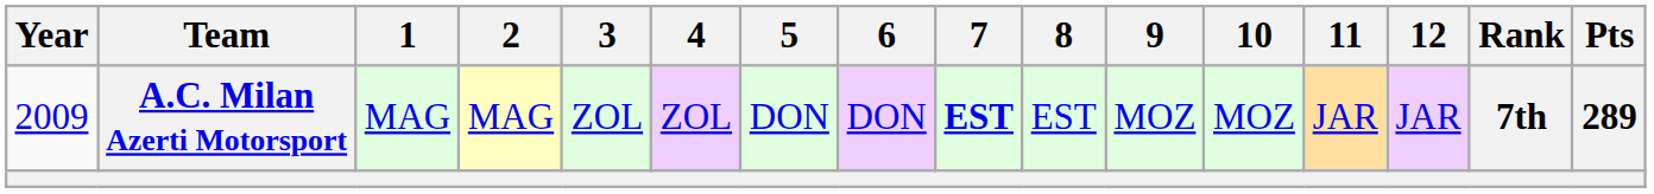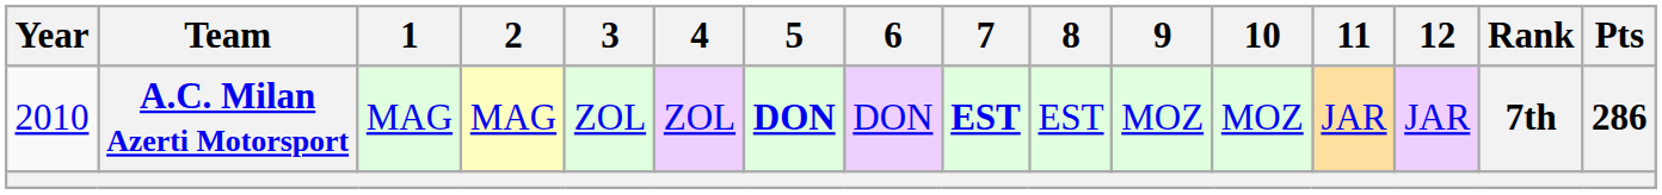A.C. Milan Azerti Motorsport | Year: 2009 -> 2010
A.C. Milan Azerti Motorsport | 5: normal -> bold
A.C. Milan Azerti Motorsport | Pts: 289 -> 286
